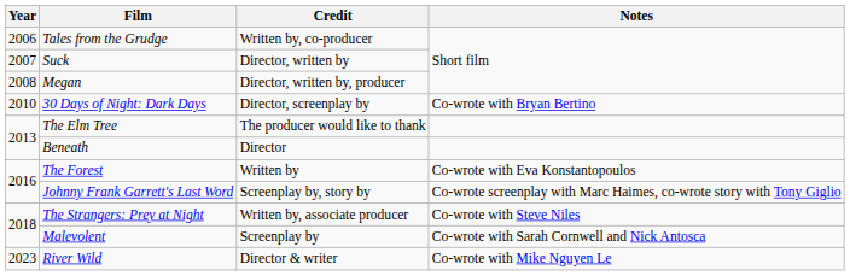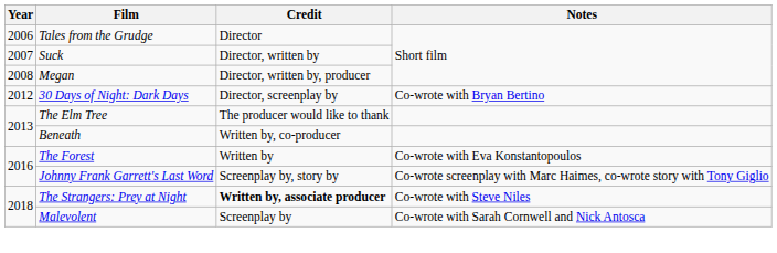Tales from the Grudge | Credit: Written by, co-producer -> Director
30 Days of Night: Dark Days | Year: 2010 -> 2012
Beneath | Credit: Director -> Written by, co-producer
The Strangers: Prey at Night | Credit: normal -> bold
- row: 2023 | River Wild | Director & writer | Co-wrote with Mike Nguyen Le
